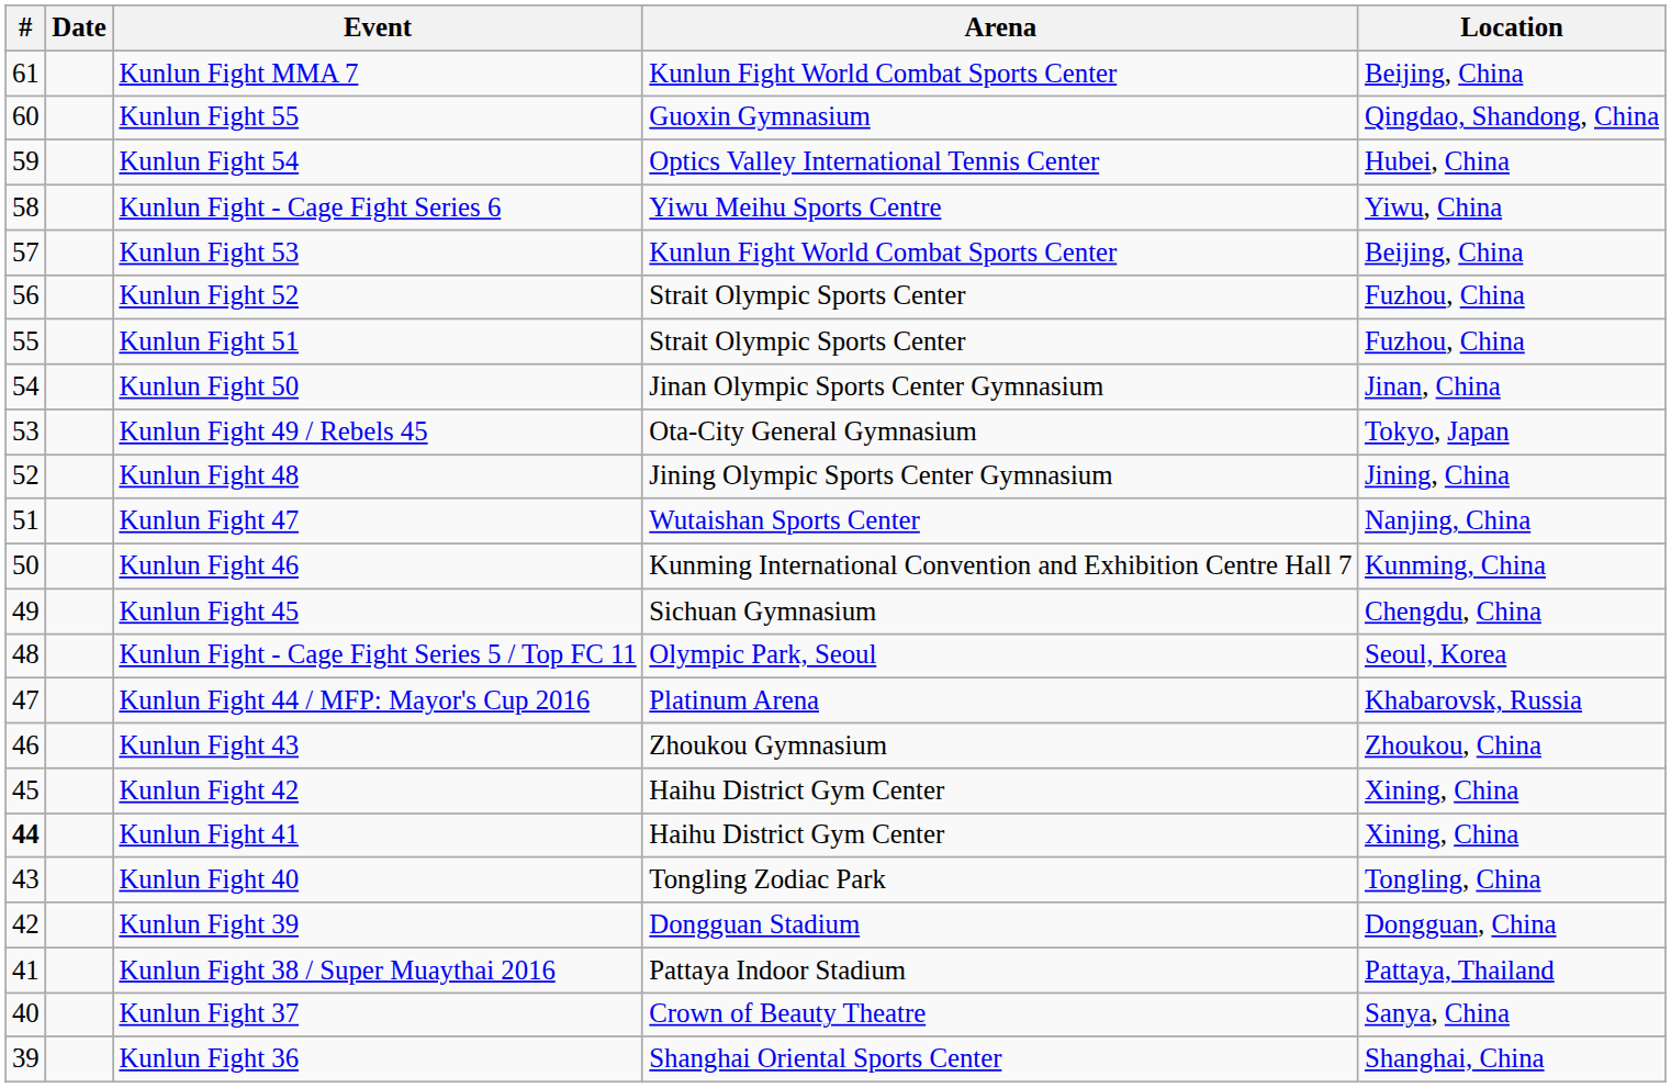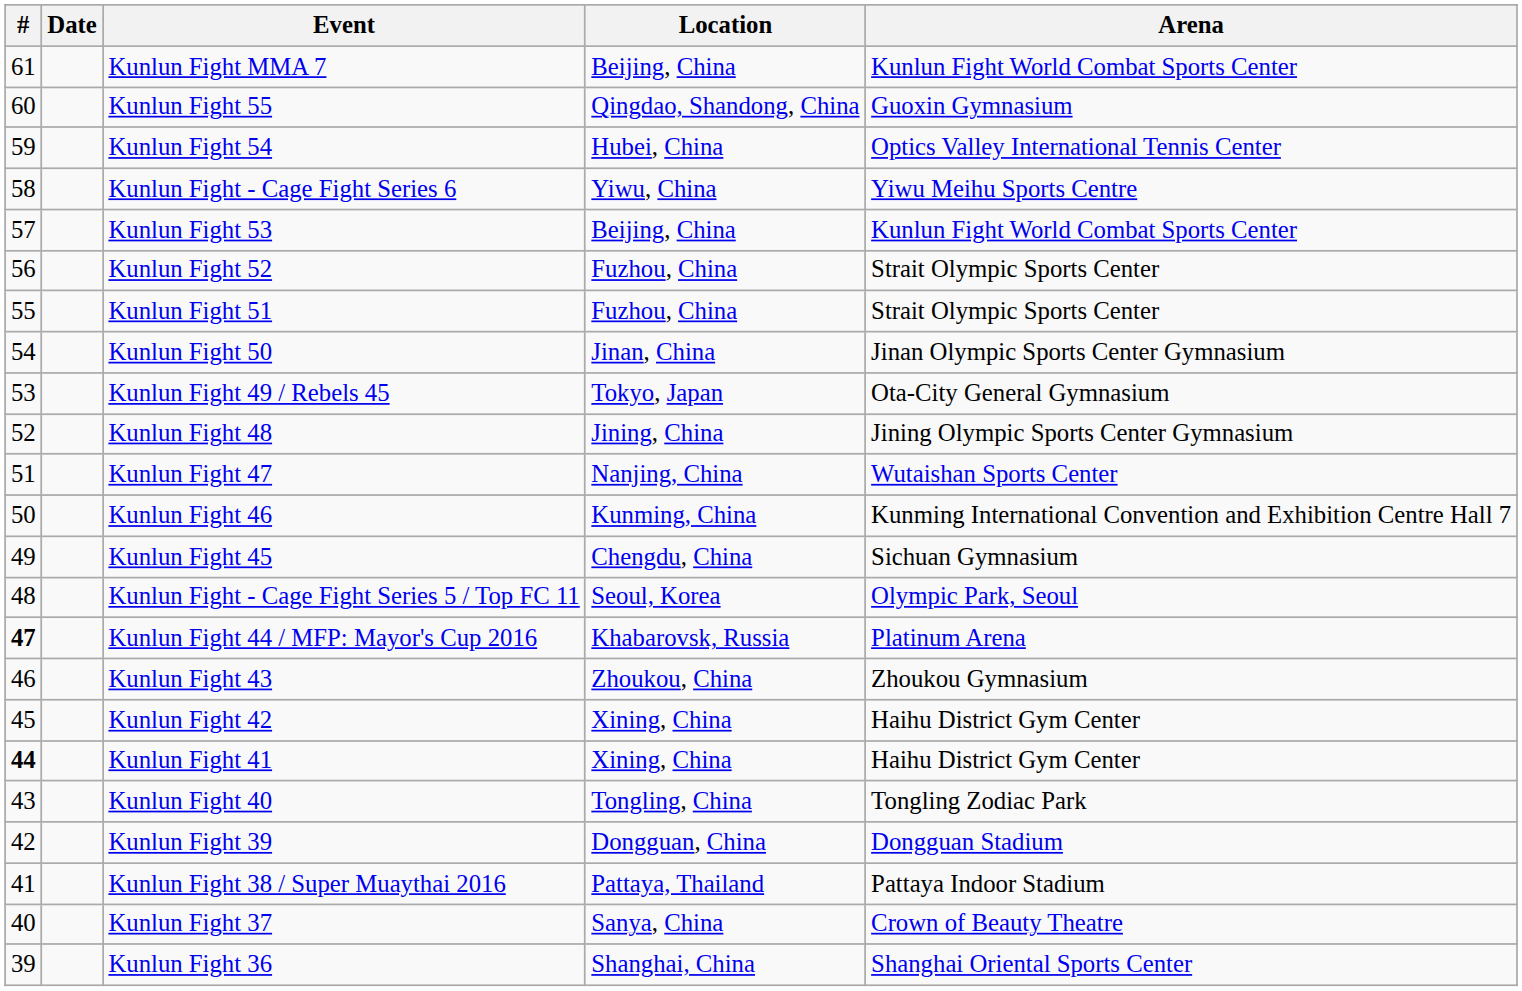columns swapped: Arena <-> Location
Kunlun Fight 44 / MFP: Mayor's Cup 2016 | #: normal -> bold
